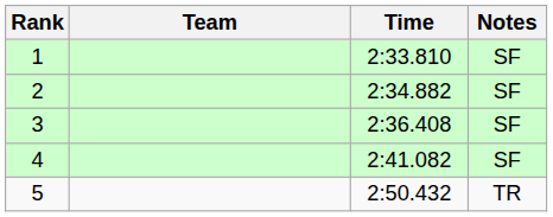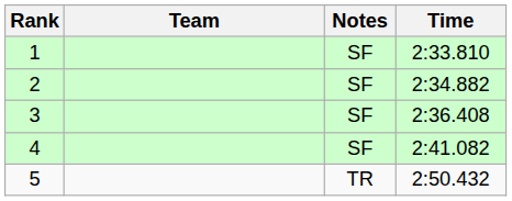columns swapped: Time <-> Notes
